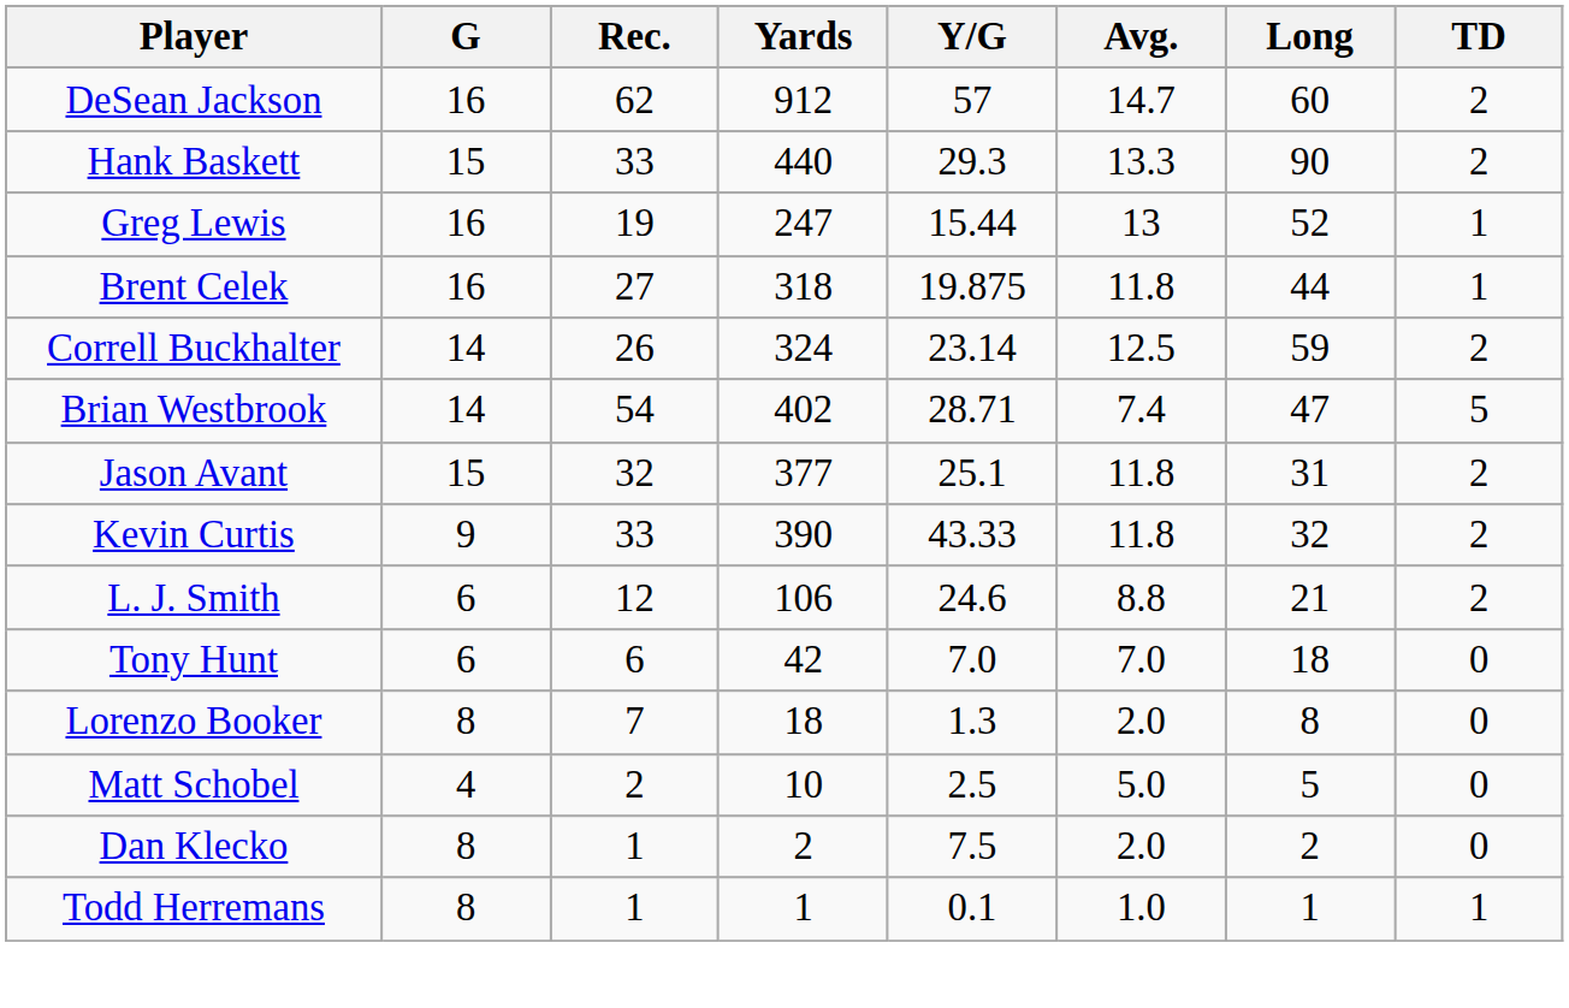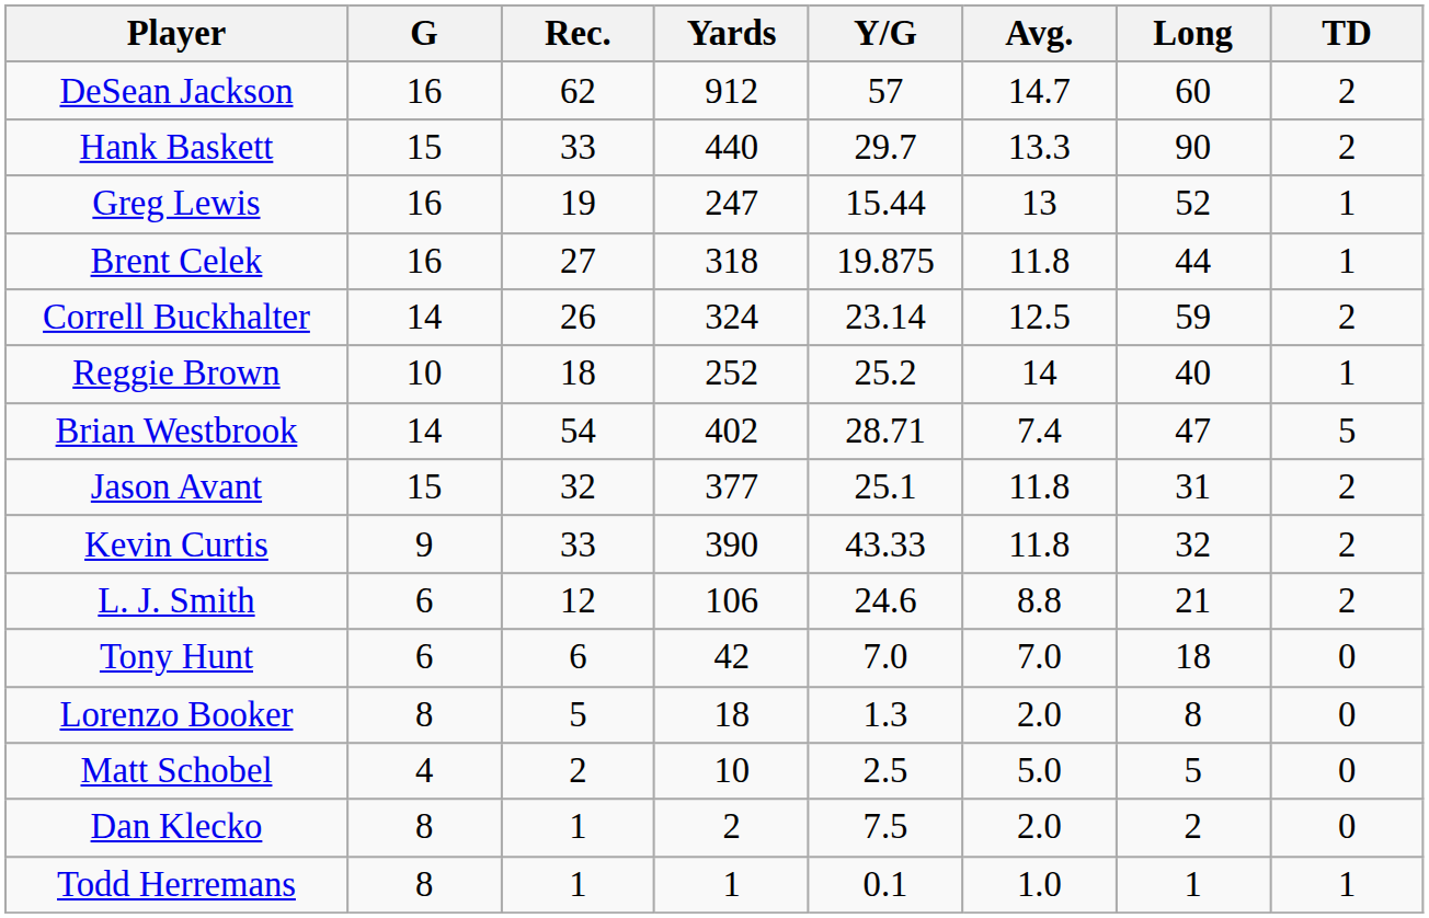Hank Baskett | Y/G: 29.3 -> 29.7
+ row: Reggie Brown | 10 | 18 | 252 | 25.2 | 14 | 40 | 1
Lorenzo Booker | Rec.: 7 -> 5
